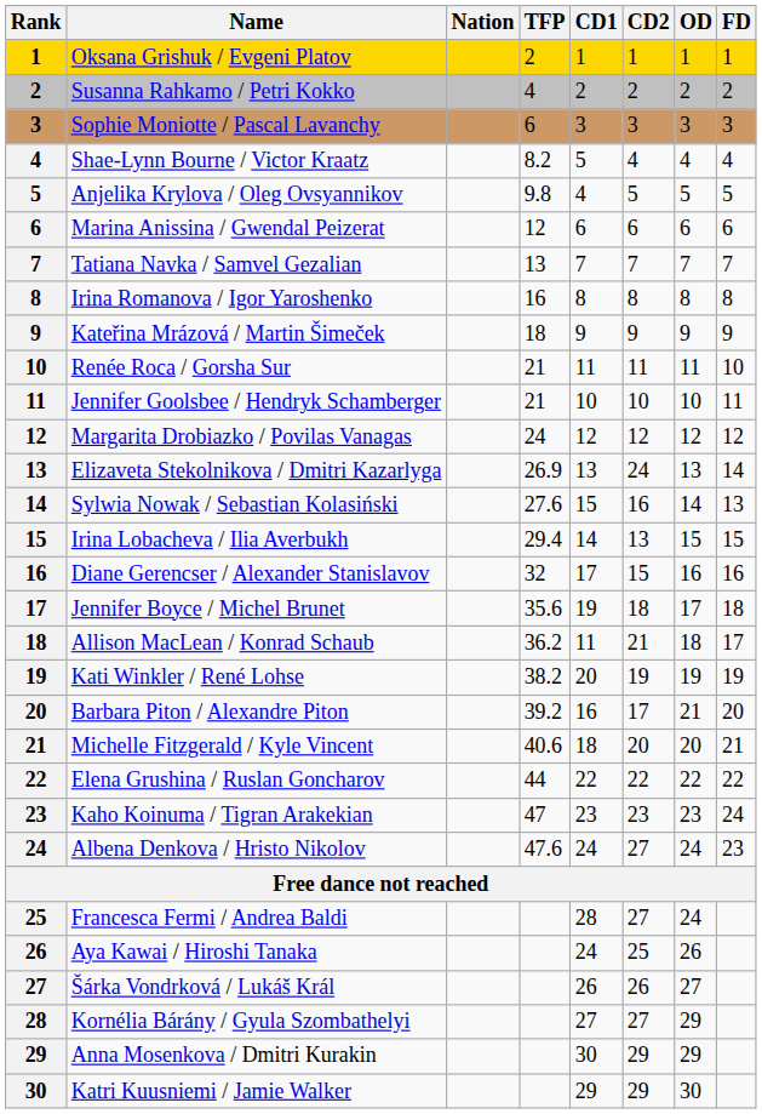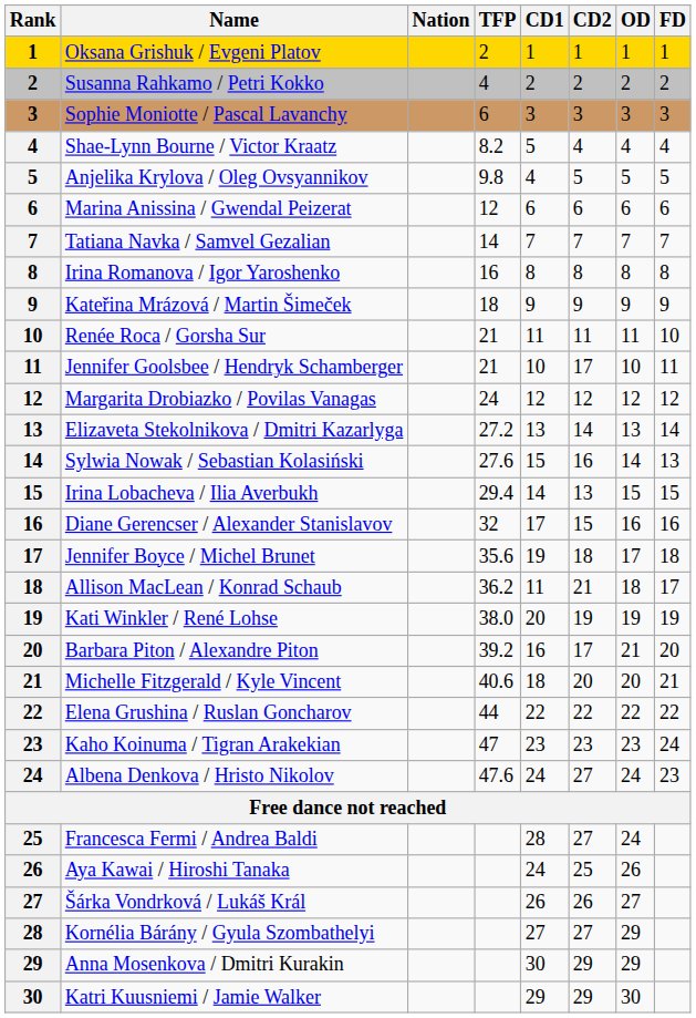Tatiana Navka / Samvel Gezalian | TFP: 13 -> 14
Jennifer Goolsbee / Hendryk Schamberger | CD2: 10 -> 17
Elizaveta Stekolnikova / Dmitri Kazarlyga | TFP: 26.9 -> 27.2
Elizaveta Stekolnikova / Dmitri Kazarlyga | CD2: 24 -> 14
Kati Winkler / René Lohse | TFP: 38.2 -> 38.0
